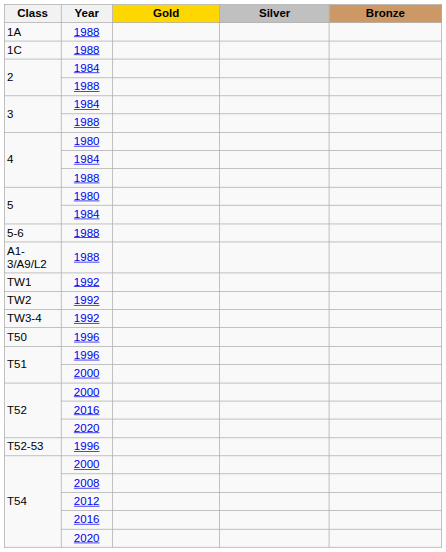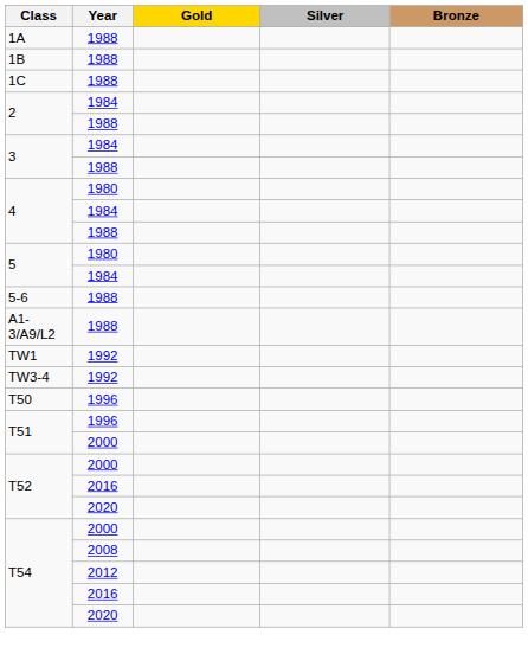+ row: 1B | 1988
- row: TW2 | 1992
- row: T52-53 | 1996
